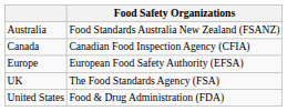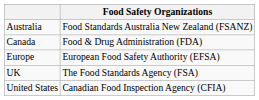Canada | Food Safety Organizations: Canadian Food Inspection Agency (CFIA) -> Food & Drug Administration (FDA)
United States | Food Safety Organizations: Food & Drug Administration (FDA) -> Canadian Food Inspection Agency (CFIA)
